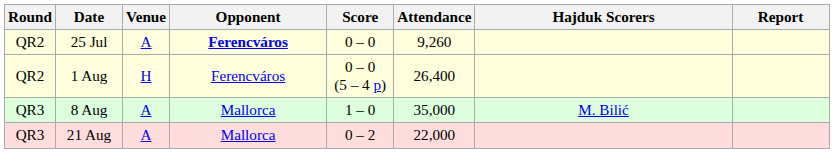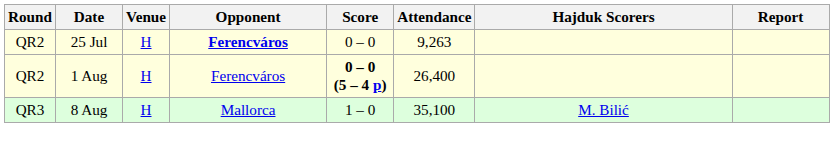25 Jul | Venue: A -> H
25 Jul | Attendance: 9,260 -> 9,263
1 Aug | Score: normal -> bold
8 Aug | Venue: A -> H
8 Aug | Attendance: 35,000 -> 35,100
- row: QR3 | 21 Aug | A | Mallorca | 0 – 2 | 22,000
